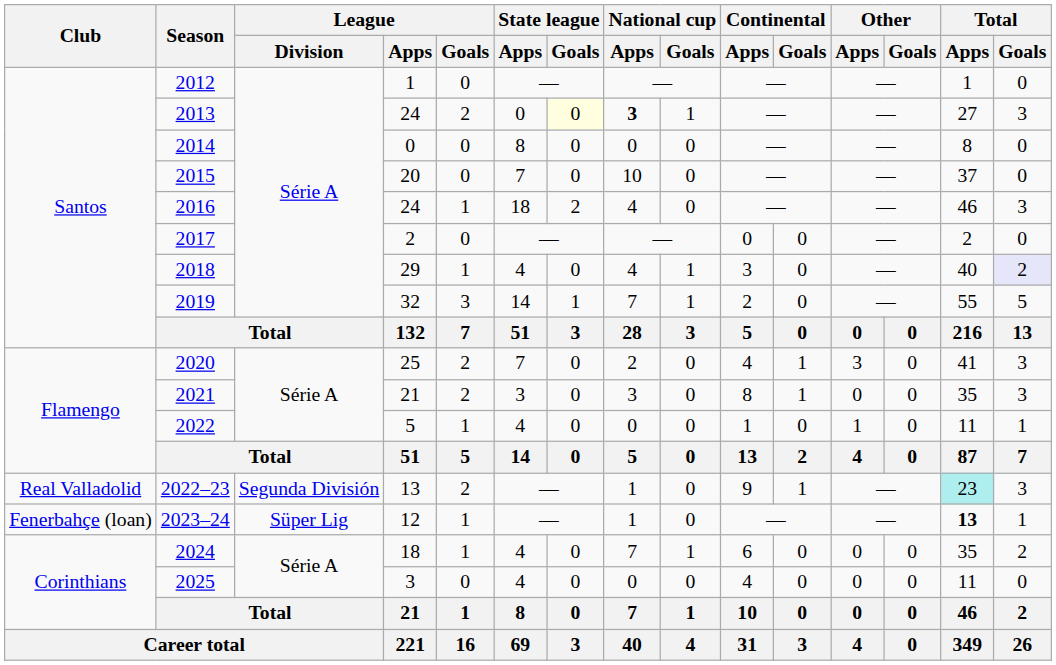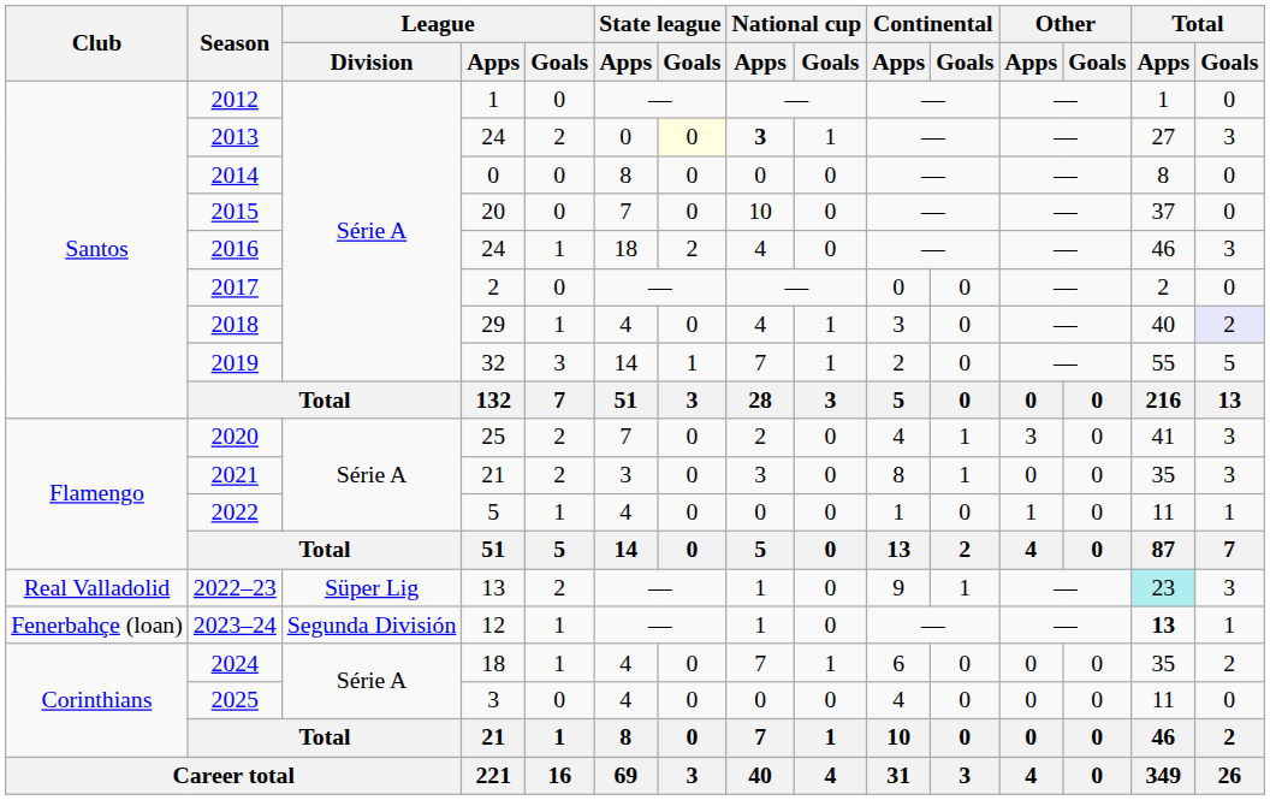2022–23 | League / Division: Segunda División -> Süper Lig
2023–24 | League / Division: Süper Lig -> Segunda División
